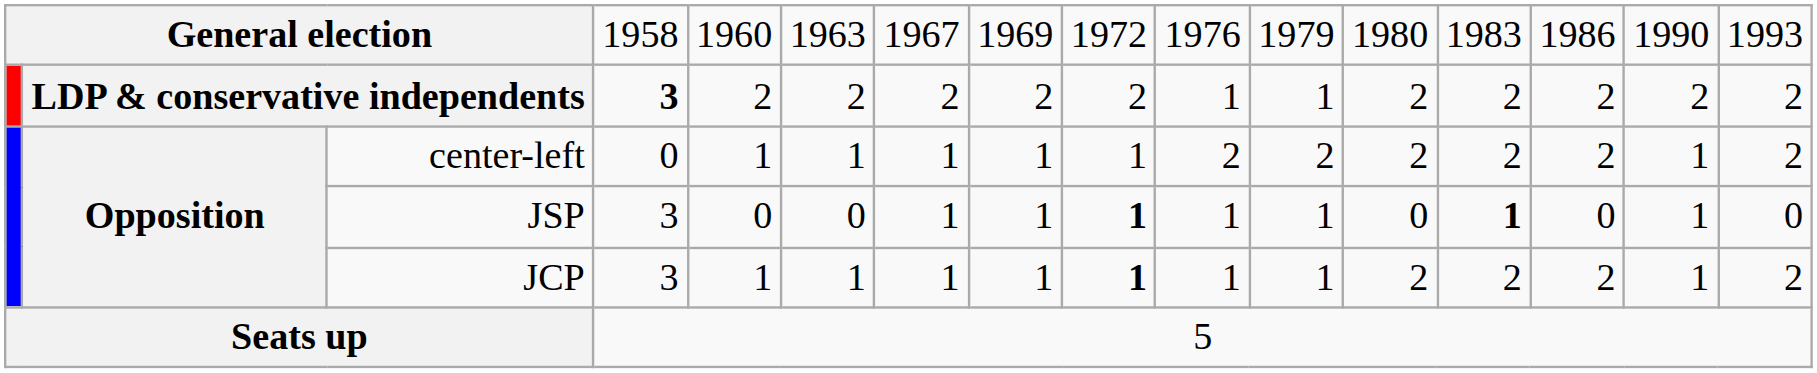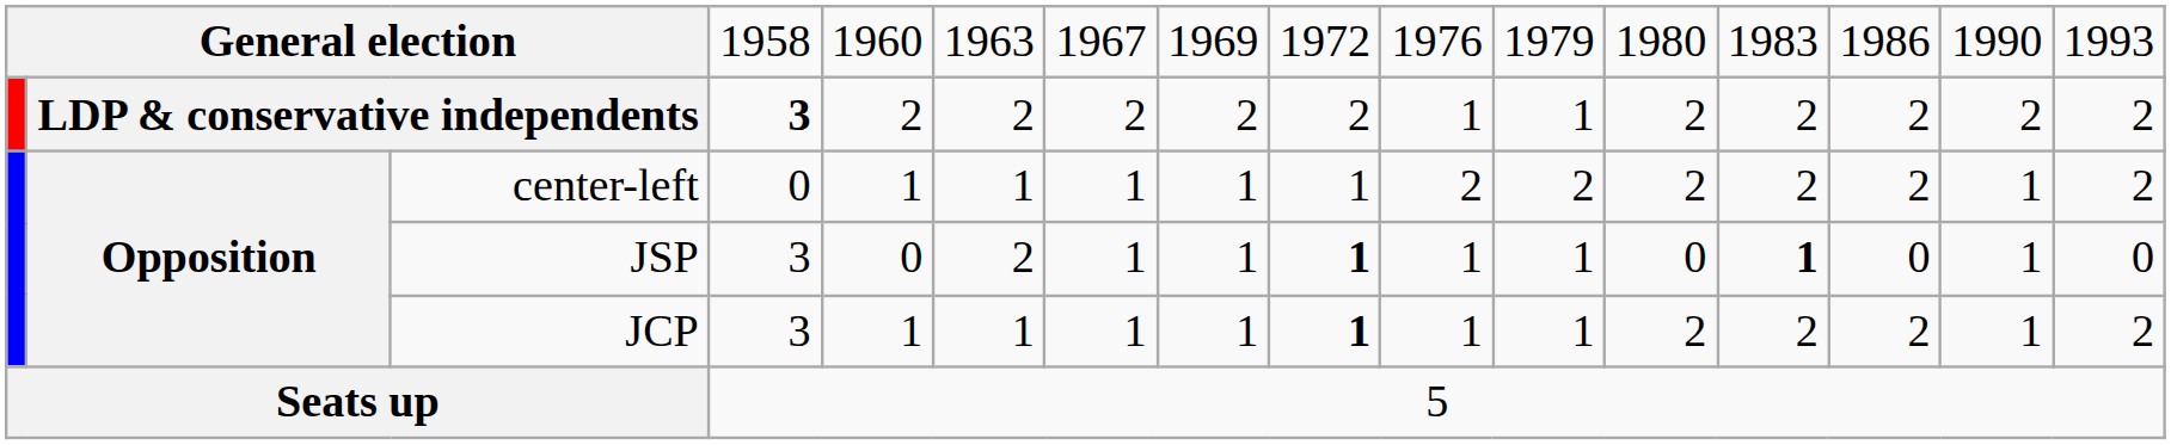JSP | column 6: 0 -> 2
